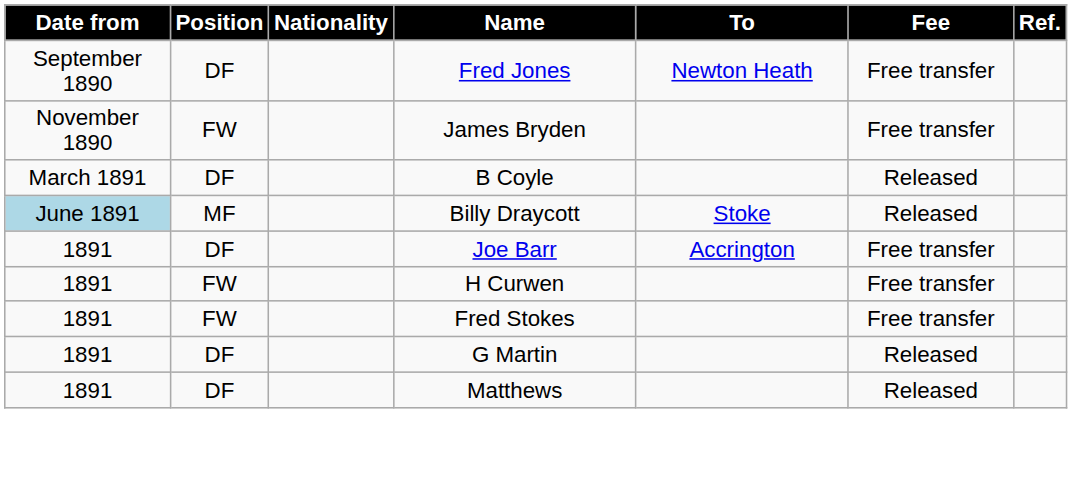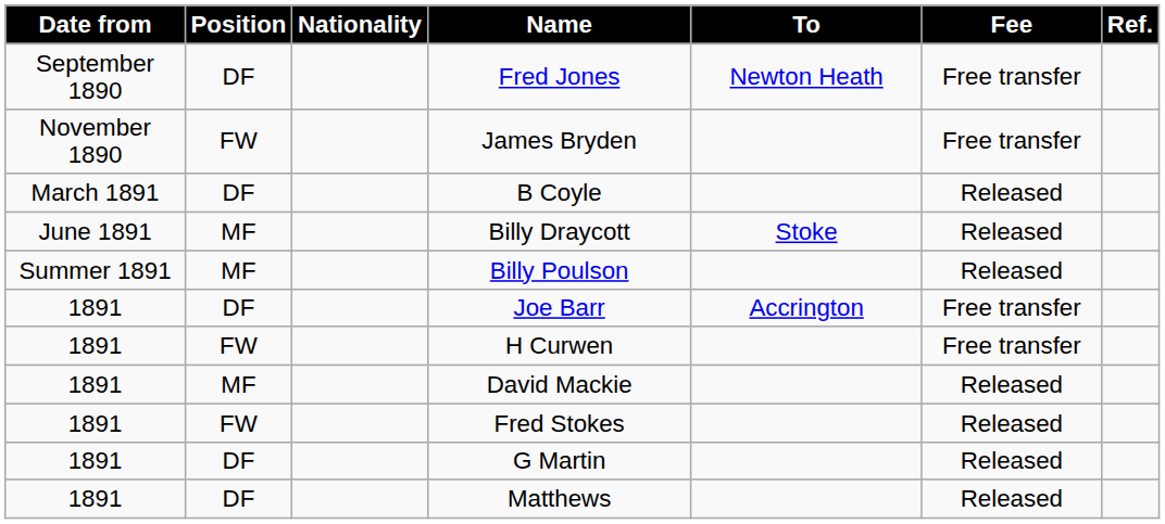Billy Draycott | Date from: lightblue background -> no background
+ row: Summer 1891 | MF | Billy Poulson | Released
+ row: 1891 | MF | David Mackie | Released
Fred Stokes | Fee: Free transfer -> Released
